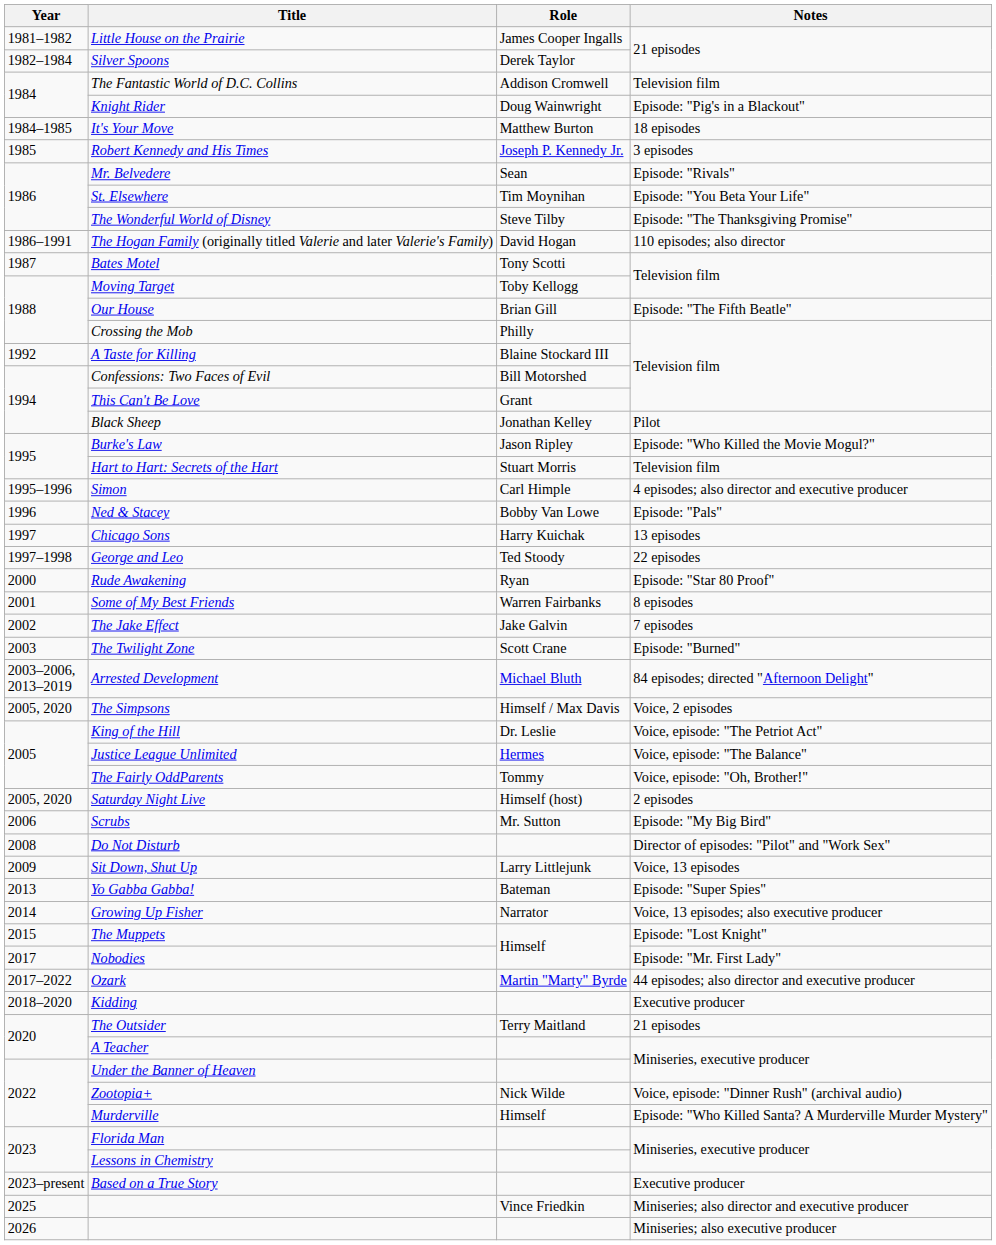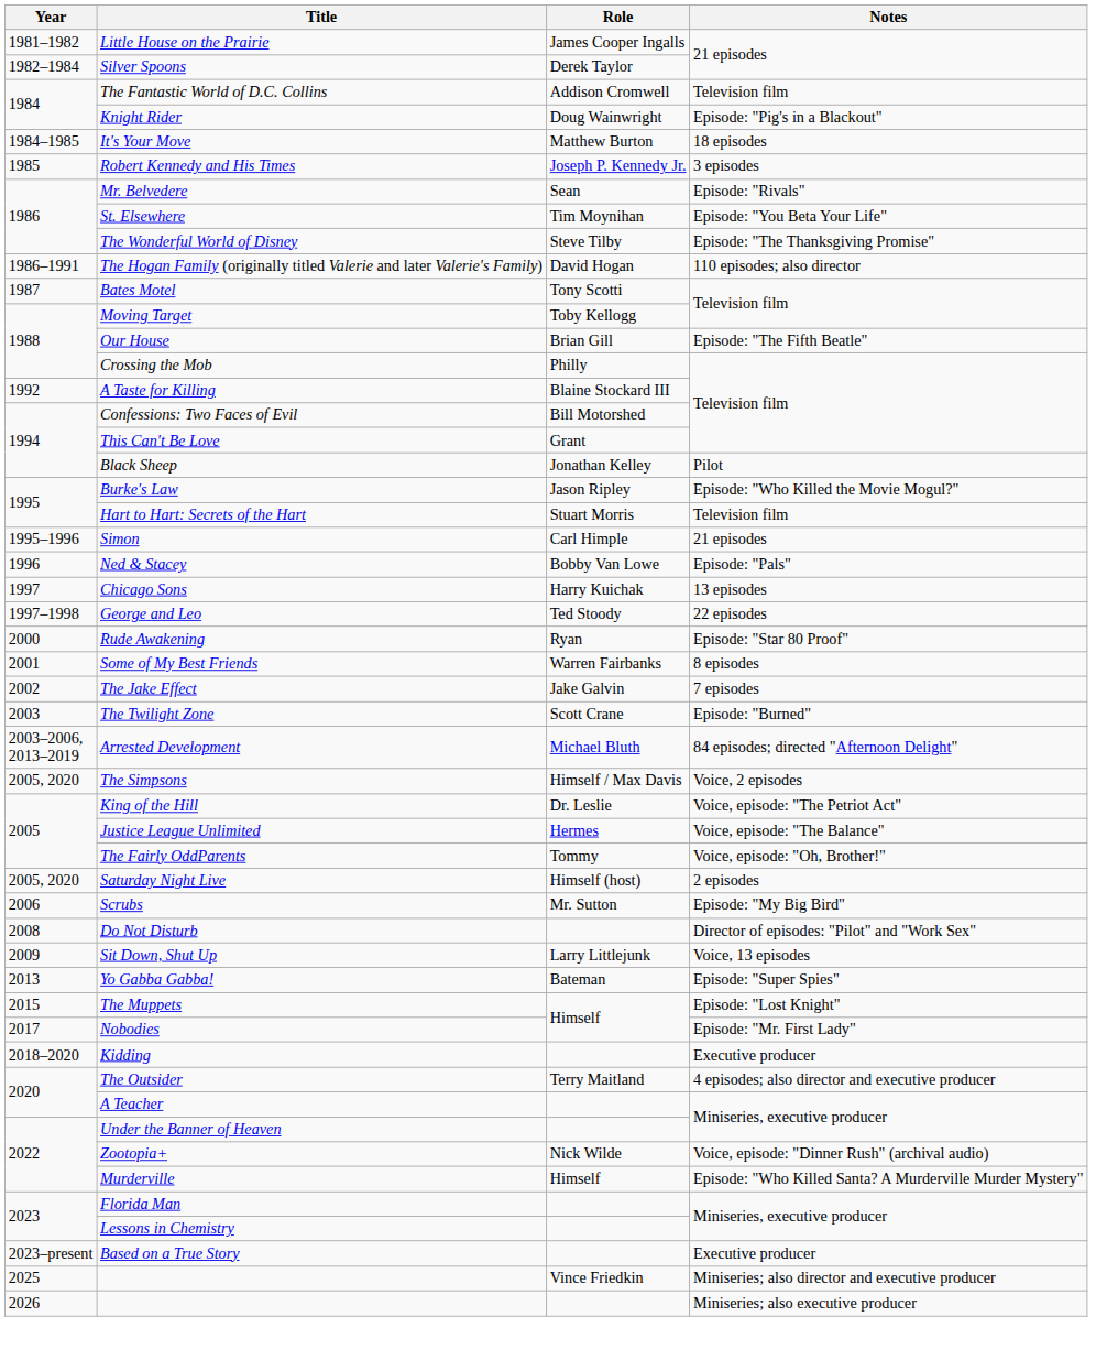Simon | Notes: 4 episodes; also director and executive producer -> 21 episodes
- row: 2014 | Growing Up Fisher | Narrator | Voice, 13 episodes; also executive producer
- row: 2017–2022 | Ozark | Martin "Marty" Byrde | 44 episodes; also director and executive producer
The Outsider | Notes: 21 episodes -> 4 episodes; also director and executive producer
